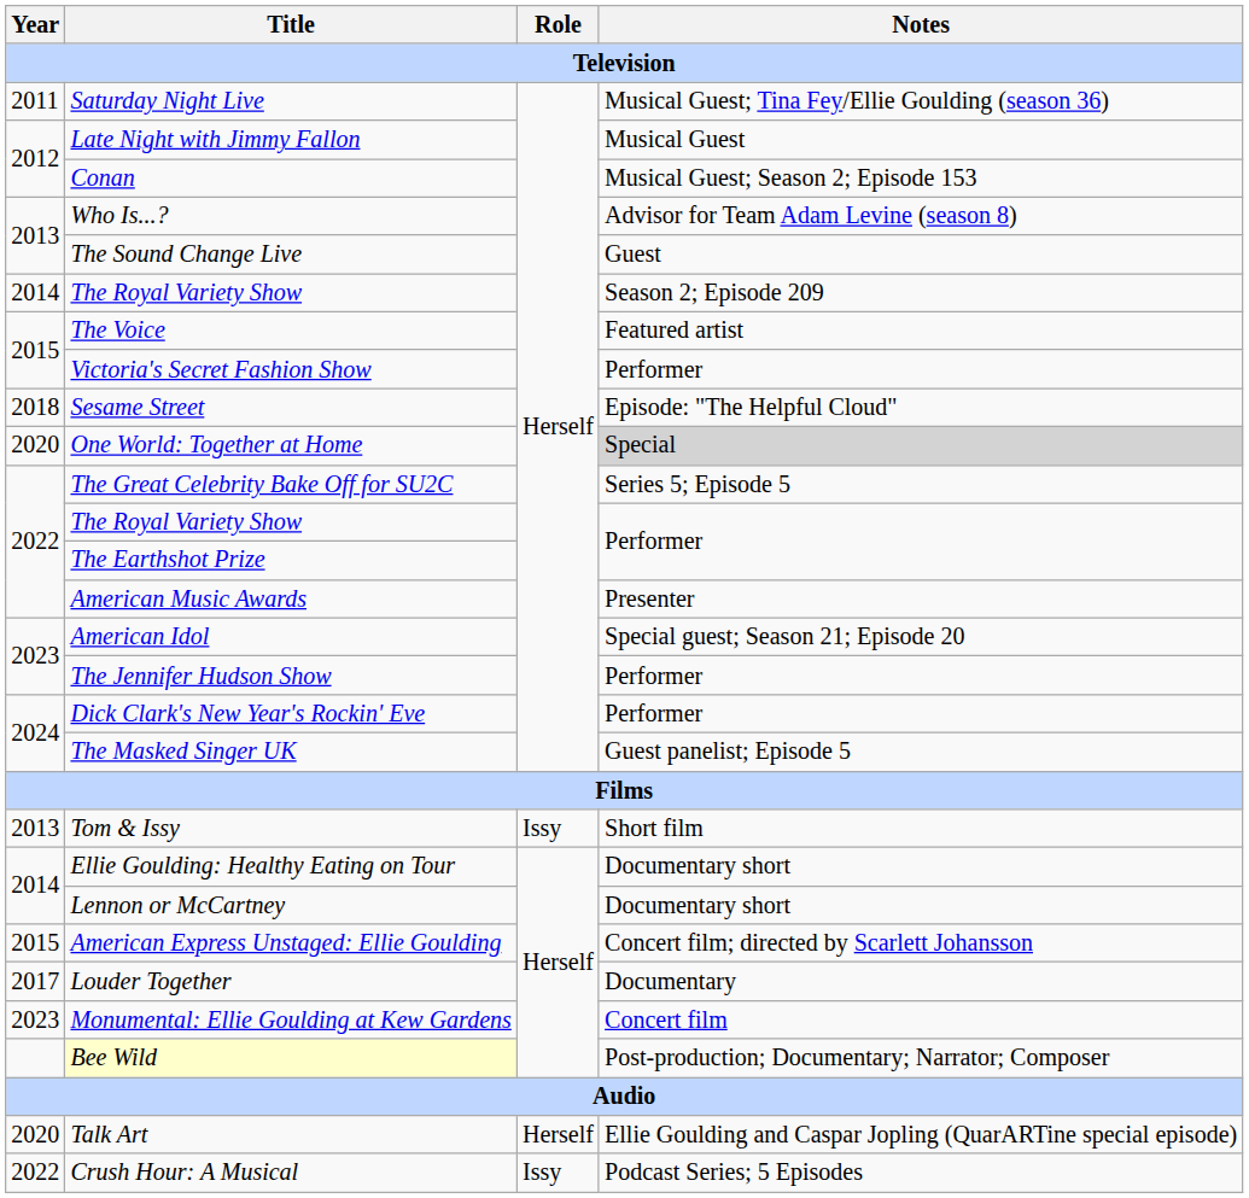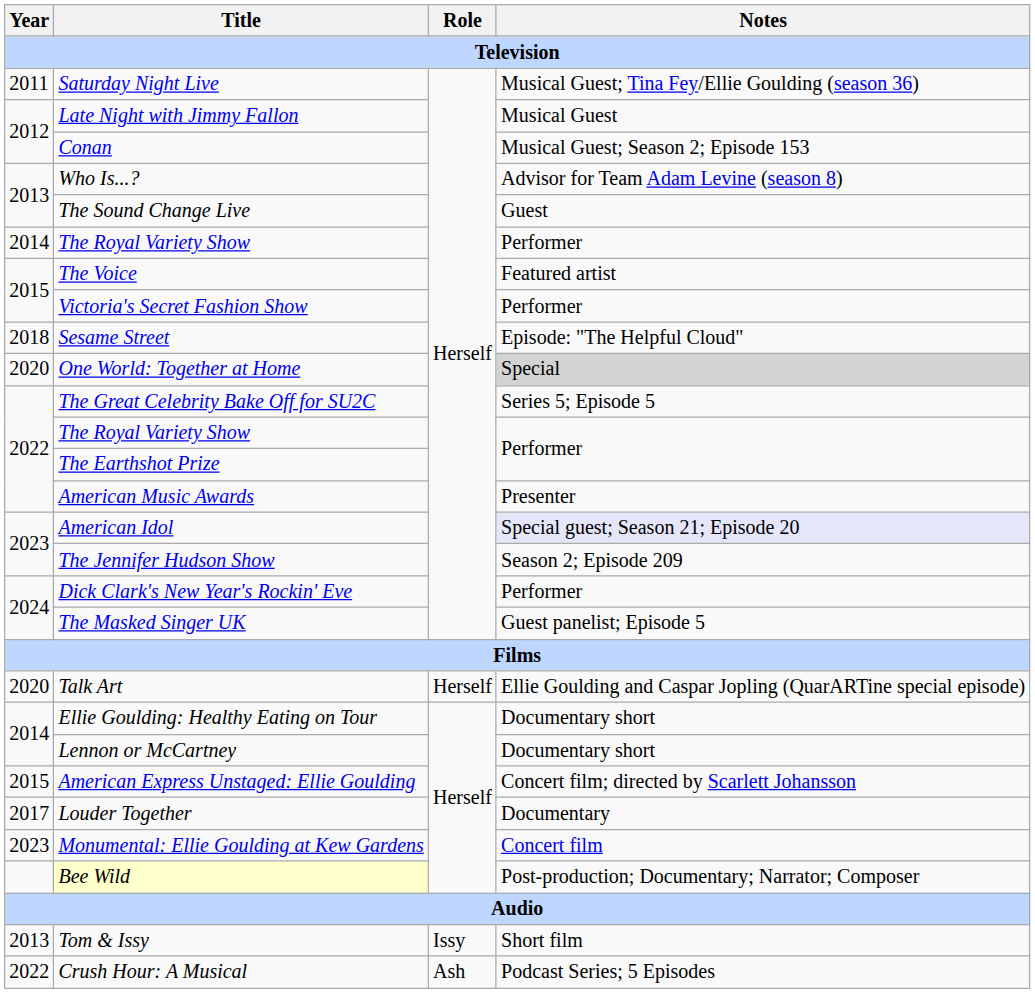2014 / The Royal Variety Show | Notes: Season 2; Episode 209 -> Performer
American Idol | Notes: no background -> lavender background
The Jennifer Hudson Show | Notes: Performer -> Season 2; Episode 209
rows swapped: Tom & Issy <-> Talk Art
Crush Hour: A Musical | Role: Issy -> Ash
